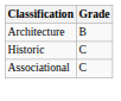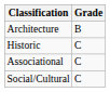+ row: Social/Cultural | C
